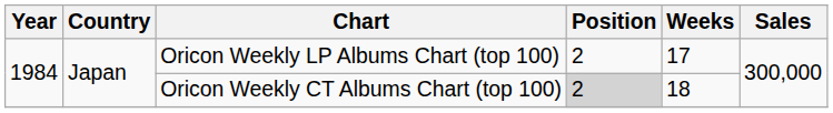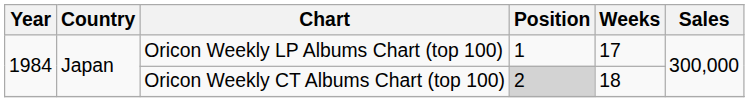Oricon Weekly LP Albums Chart (top 100) | Position: 2 -> 1
